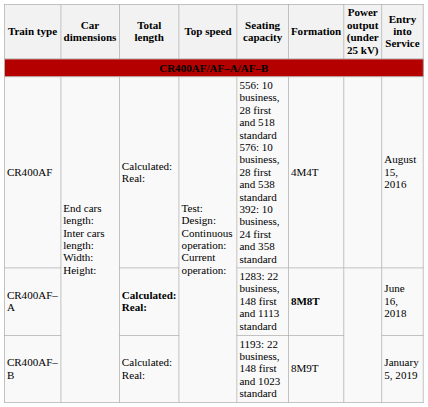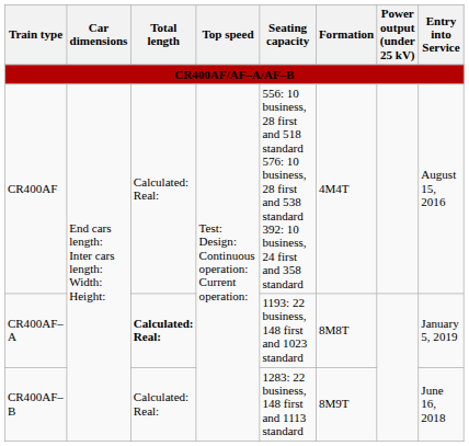CR400AF–A | Seating capacity: 1283: 22 business, 148 first and 1113 standard -> 1193: 22 business, 148 first and 1023 standard
CR400AF–A | Formation: bold -> normal
CR400AF–A | Entry into Service: June 16, 2018 -> January 5, 2019
CR400AF–B | Seating capacity: 1193: 22 business, 148 first and 1023 standard -> 1283: 22 business, 148 first and 1113 standard
CR400AF–B | Entry into Service: January 5, 2019 -> June 16, 2018
